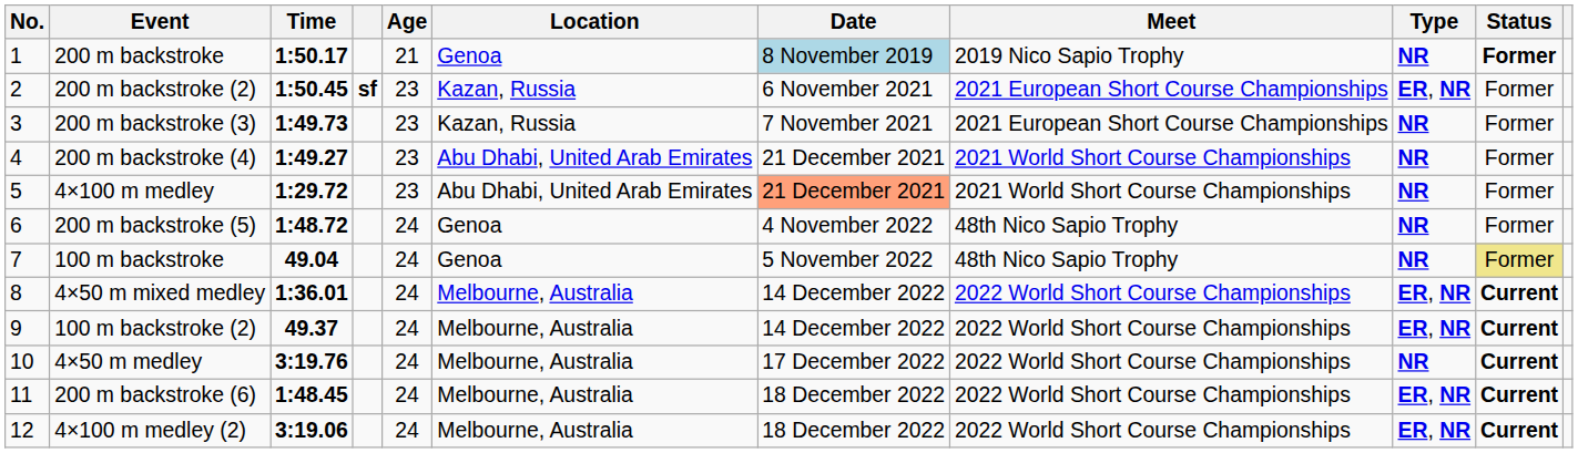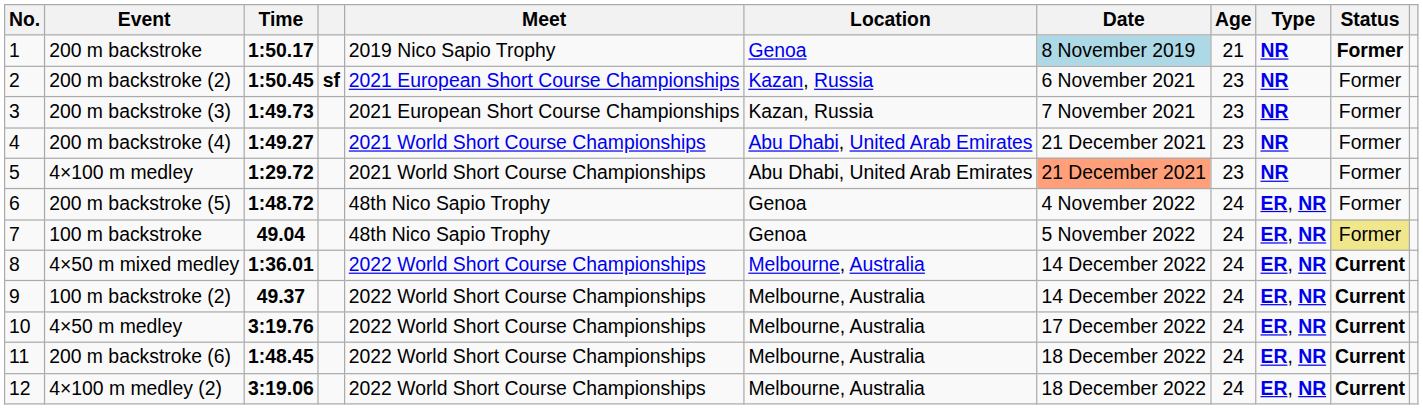columns swapped: Meet <-> Age
200 m backstroke (2) | Type: ER, NR -> NR
200 m backstroke (5) | Type: NR -> ER, NR
100 m backstroke | Type: NR -> ER, NR
4×50 m medley | Type: NR -> ER, NR
